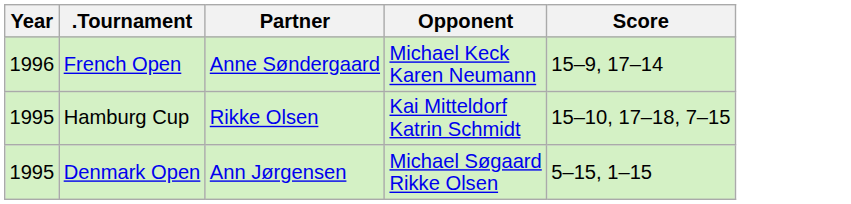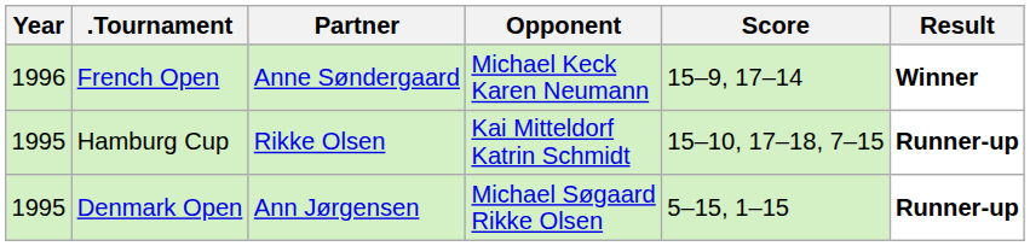+ column: Result | Winner | Runner-up | Runner-up
